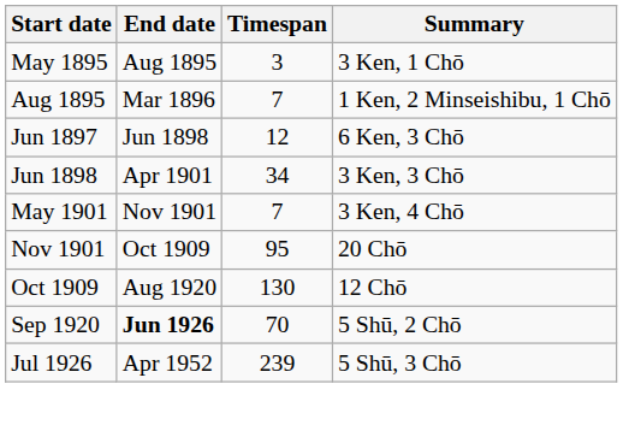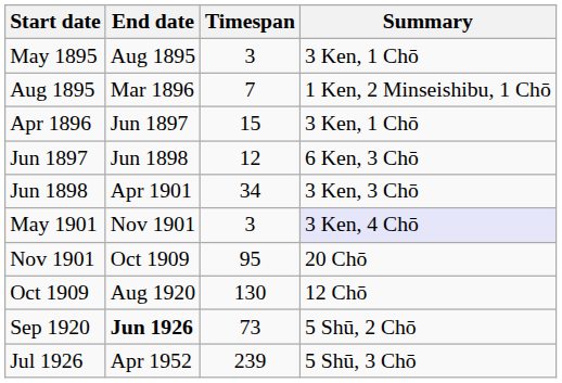+ row: Apr 1896 | Jun 1897 | 15 | 3 Ken, 1 Chō
May 1901 | Timespan: 7 -> 3
May 1901 | Summary: no background -> lavender background
Sep 1920 | Timespan: 70 -> 73
